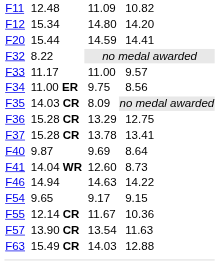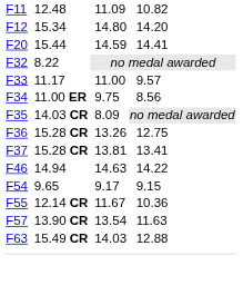F36 | column 5: 13.29 -> 13.26
F37 | column 5: 13.78 -> 13.81
- row: F40 | 9.87 | 9.69 | 8.64
- row: F41 | 14.04 WR | 12.60 | 8.73
